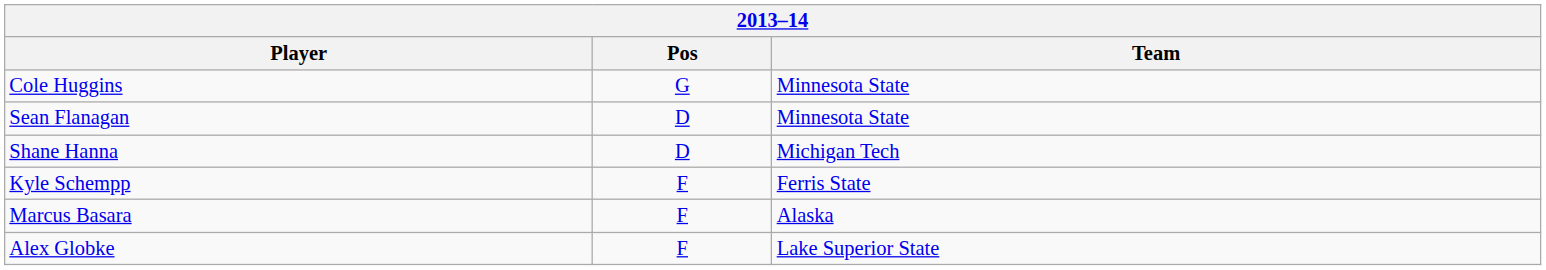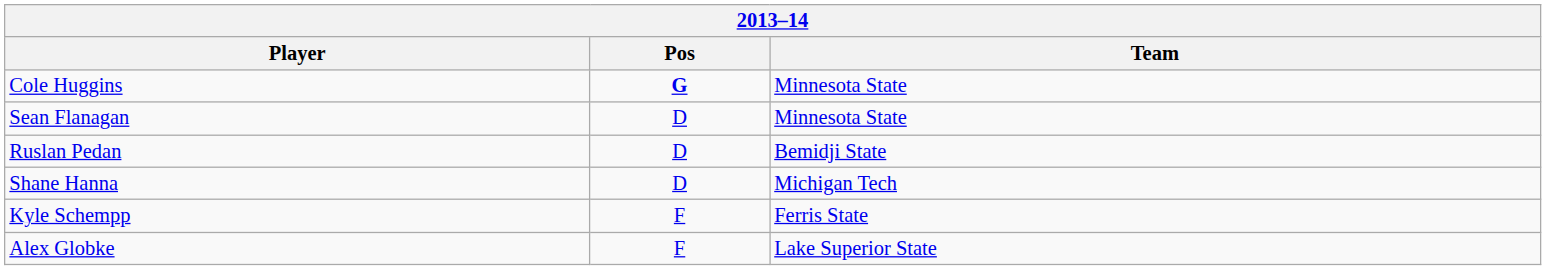Cole Huggins | Pos: normal -> bold
+ row: Ruslan Pedan | D | Bemidji State
- row: Marcus Basara | F | Alaska
